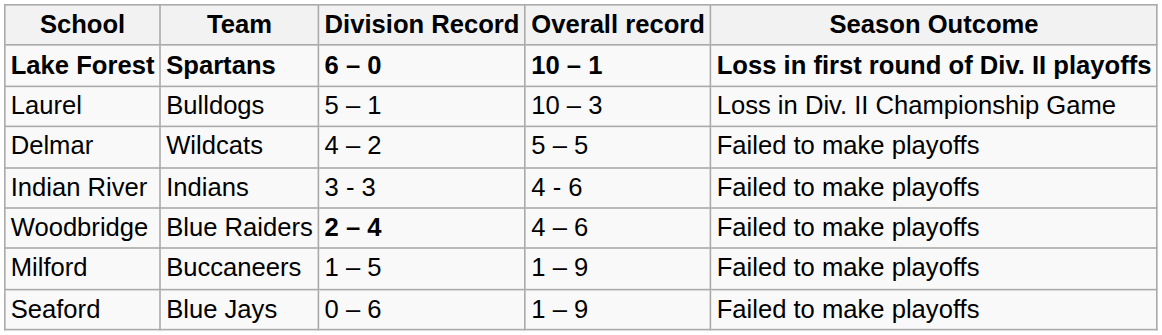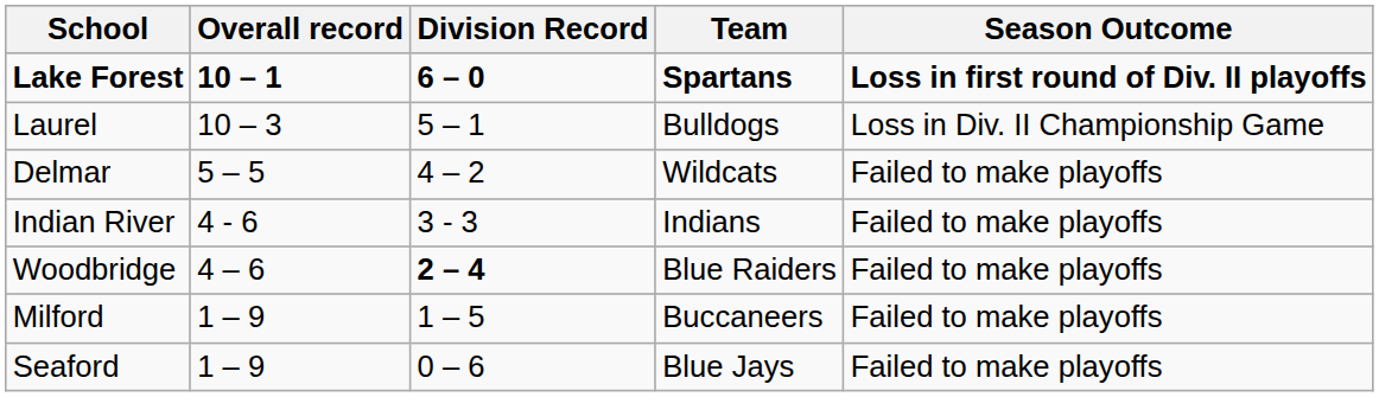columns swapped: Team <-> Overall record
